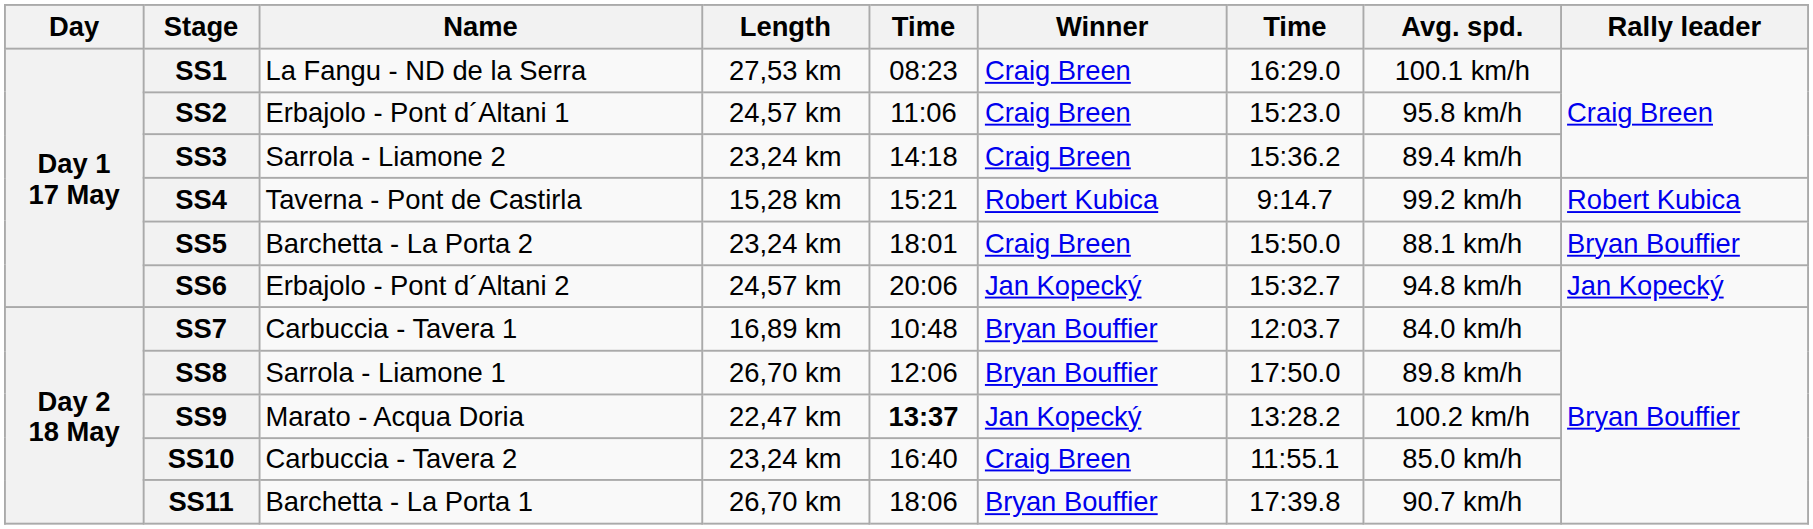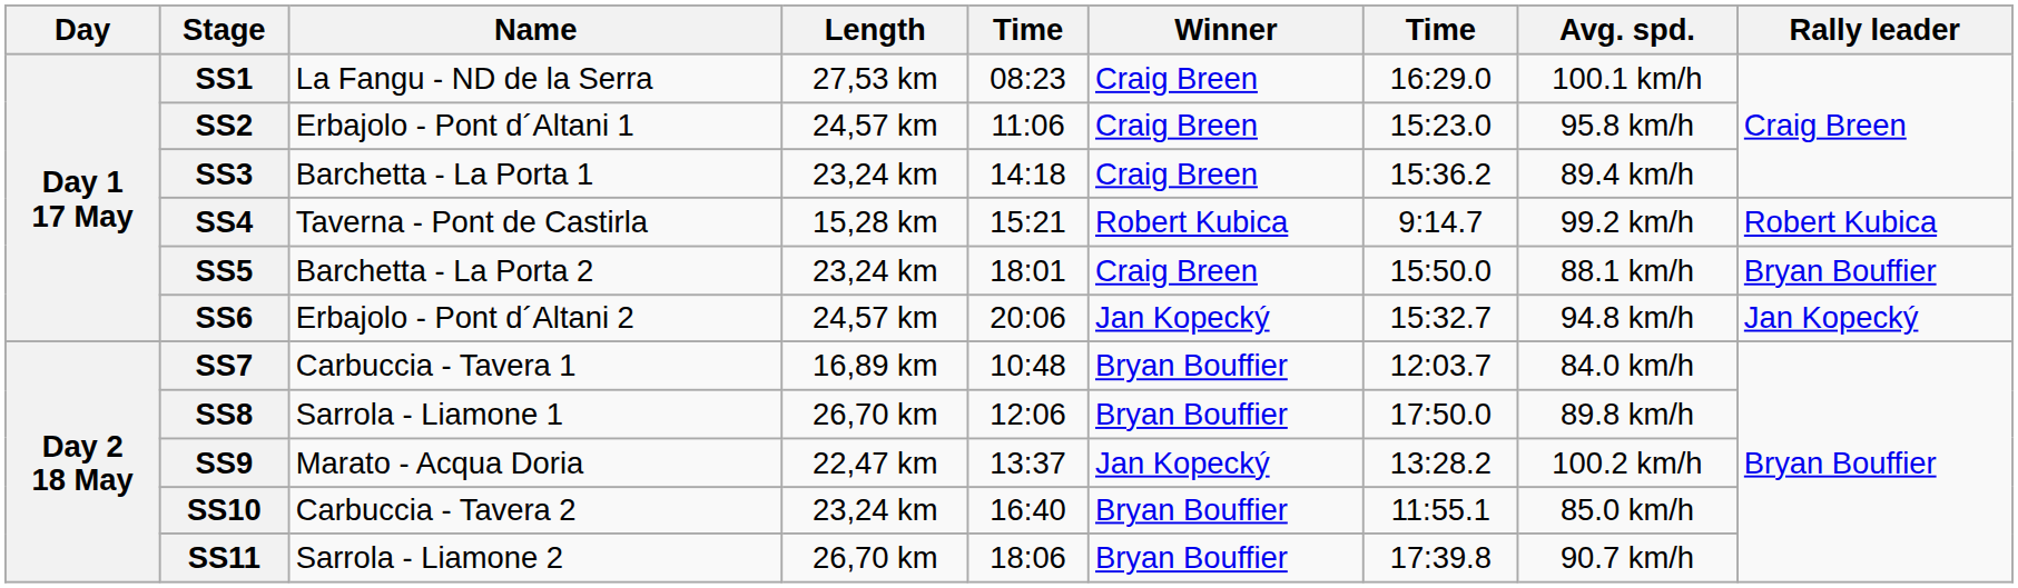SS3 | Name: Sarrola - Liamone 2 -> Barchetta - La Porta 1
SS9 | column 5: bold -> normal
SS10 | Winner: Craig Breen -> Bryan Bouffier
SS11 | Name: Barchetta - La Porta 1 -> Sarrola - Liamone 2
